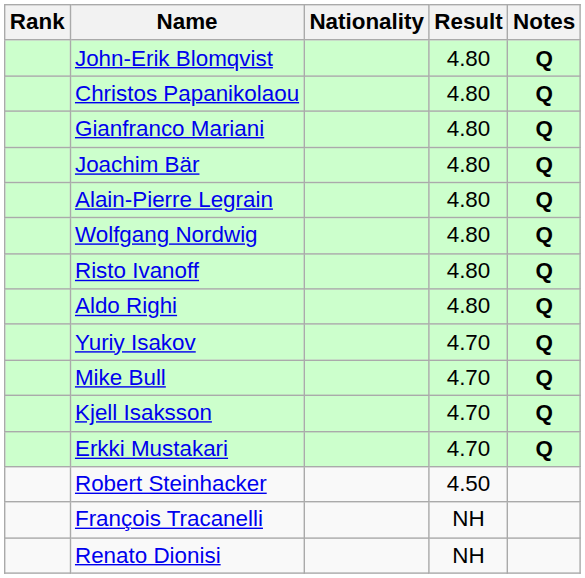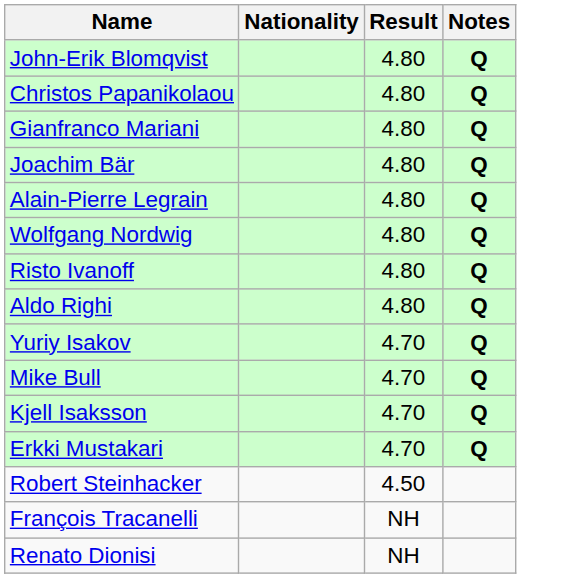- column: Rank
